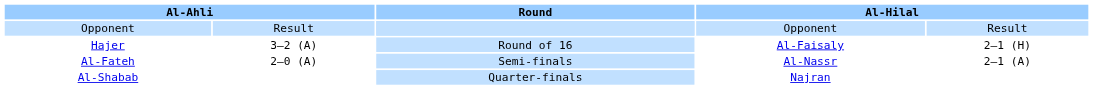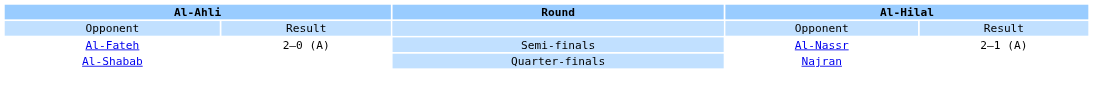- row: Hajer | 3–2 (A) | Round of 16 | Al-Faisaly | 2–1 (H)
